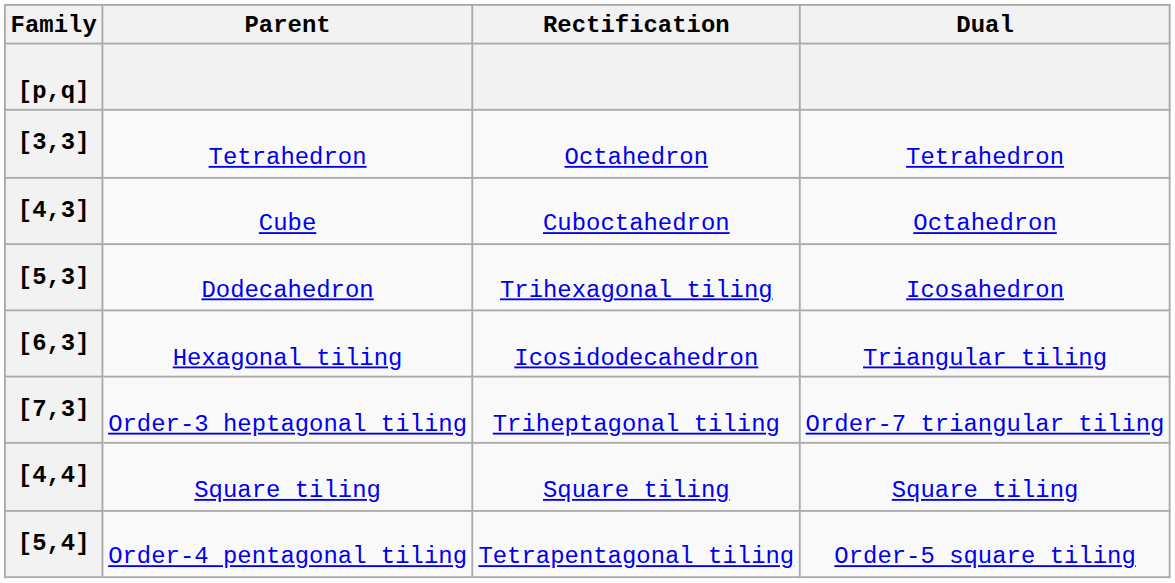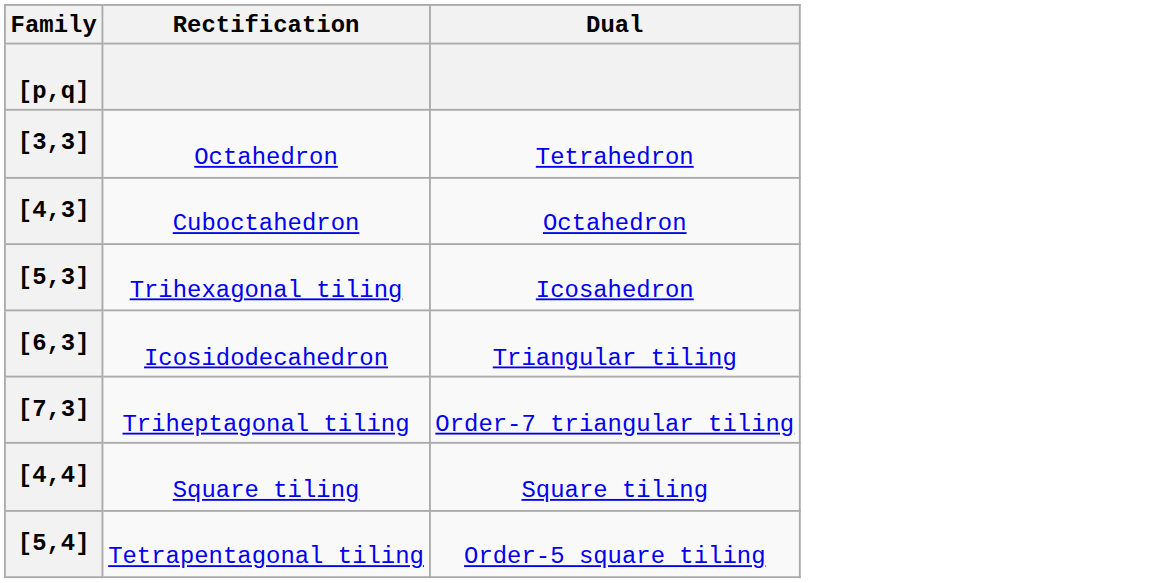- column: Parent | Tetrahedron | Cube | Dodecahedron | Hexagonal tiling | Order-3 heptagonal tiling | Square tiling | Order-4 pentagonal tiling
